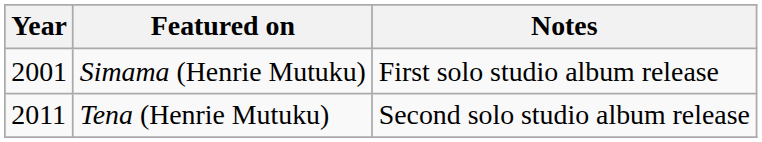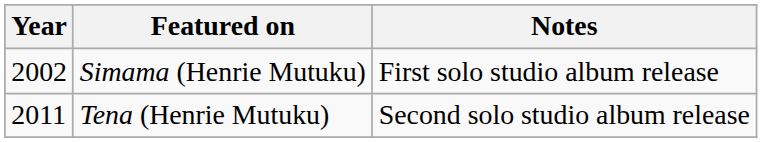Simama (Henrie Mutuku) | Year: 2001 -> 2002
